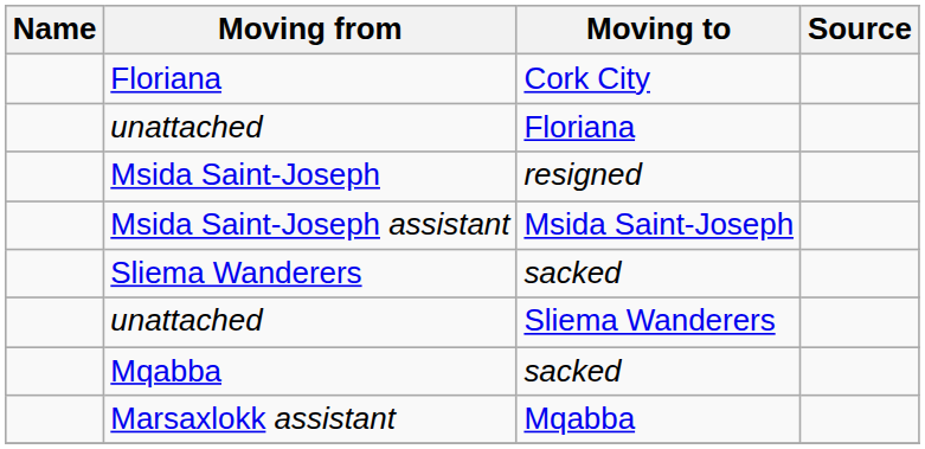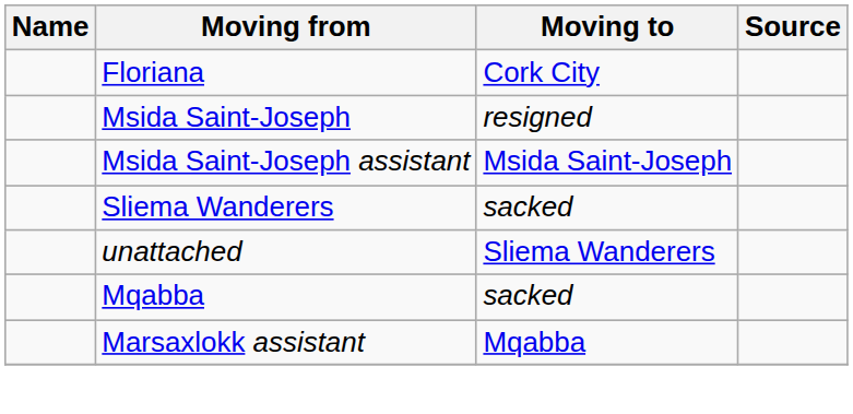- row: unattached | Floriana
